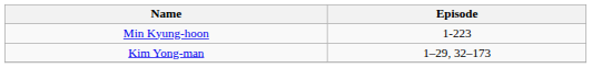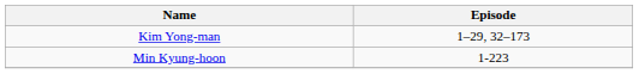rows swapped: Kim Yong-man <-> Min Kyung-hoon
